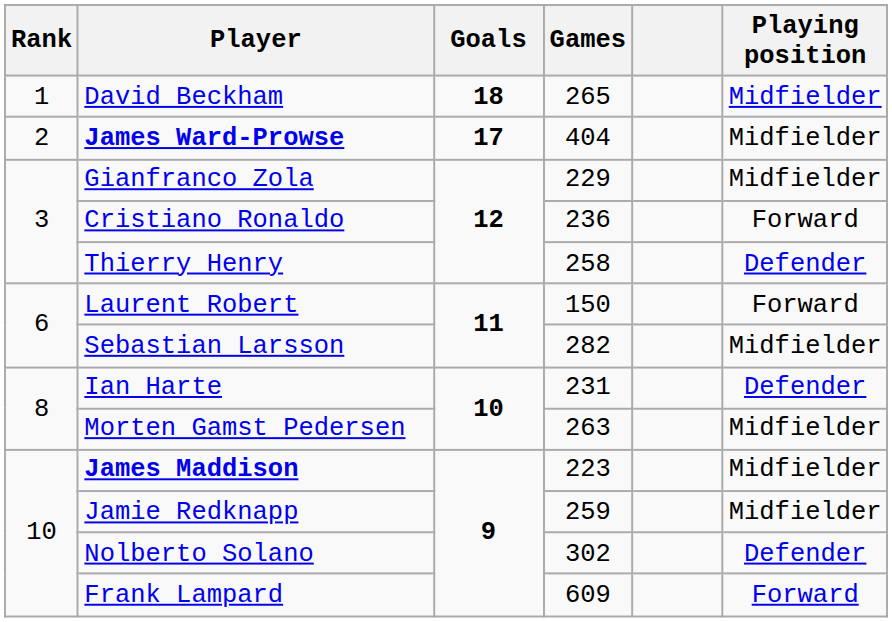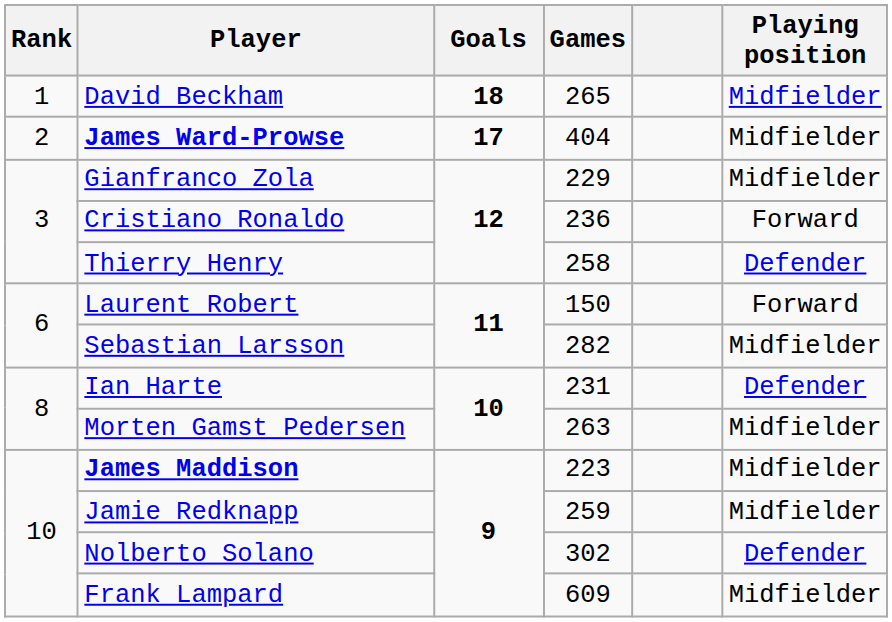Frank Lampard | Playing position: Forward -> Midfielder
